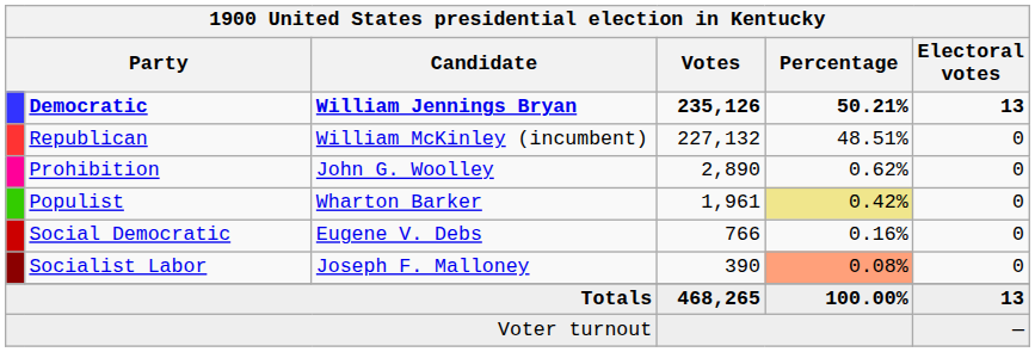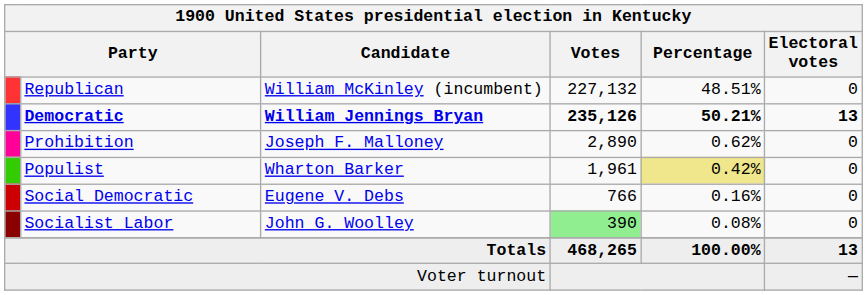rows swapped: Democratic <-> Republican
Prohibition | Candidate: John G. Woolley -> Joseph F. Malloney
Socialist Labor | Candidate: Joseph F. Malloney -> John G. Woolley
Socialist Labor | Votes: no background -> lightgreen background
Socialist Labor | Percentage: lightsalmon background -> no background
